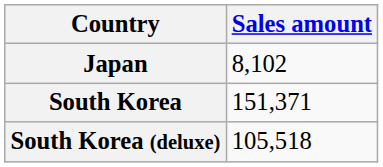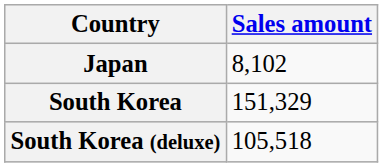South Korea | Sales amount: 151,371 -> 151,329
